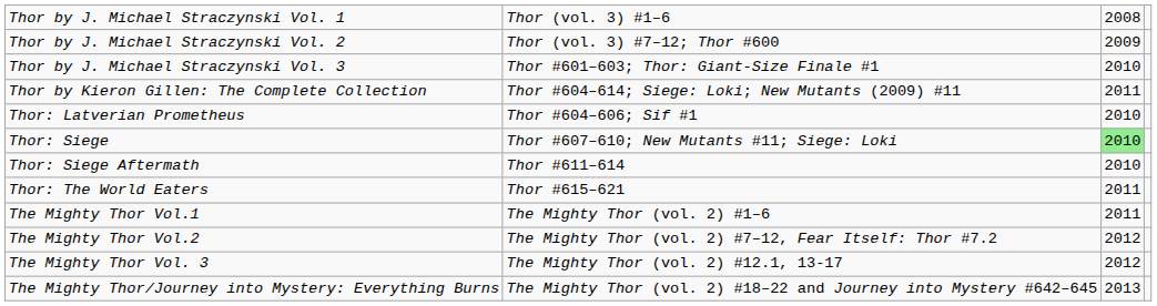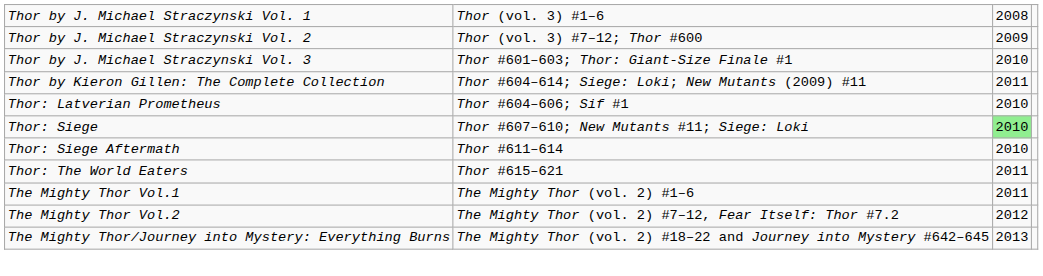- row: The Mighty Thor Vol. 3 | The Mighty Thor (vol. 2) #12.1, 13-17 | 2012
